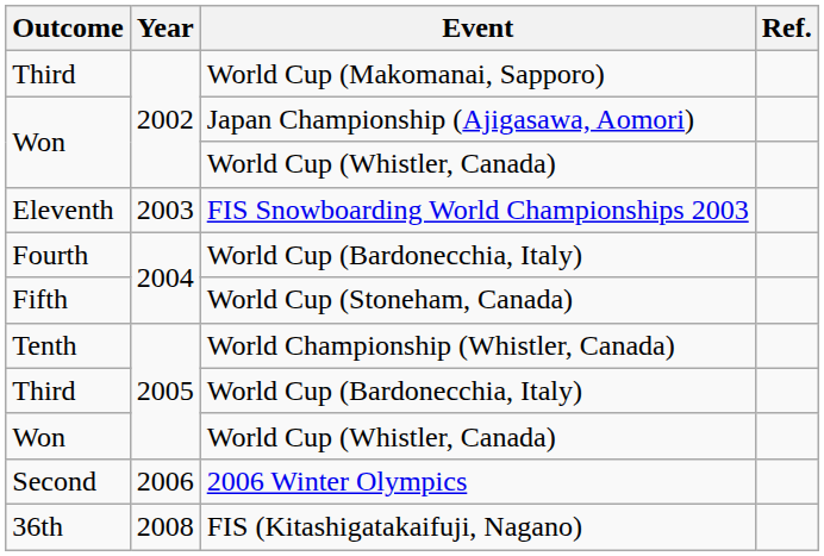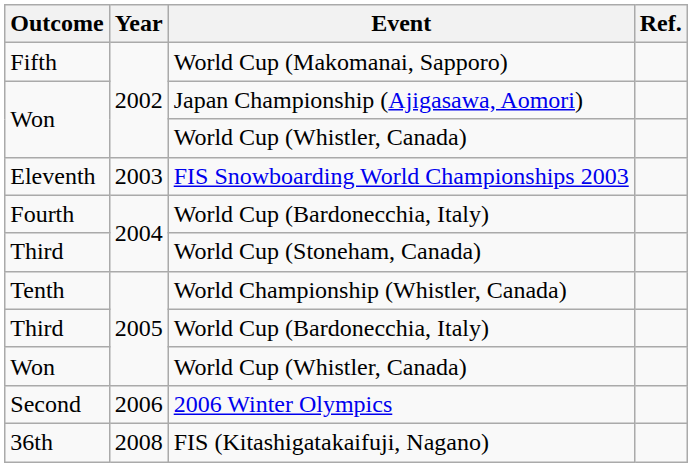World Cup (Makomanai, Sapporo) | Outcome: Third -> Fifth
World Cup (Stoneham, Canada) | Outcome: Fifth -> Third
